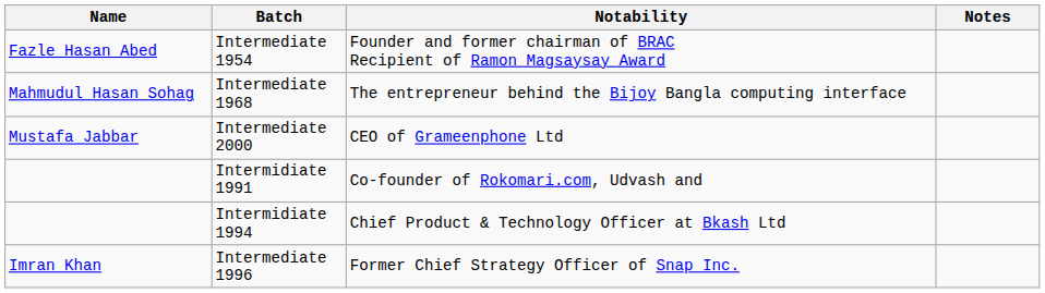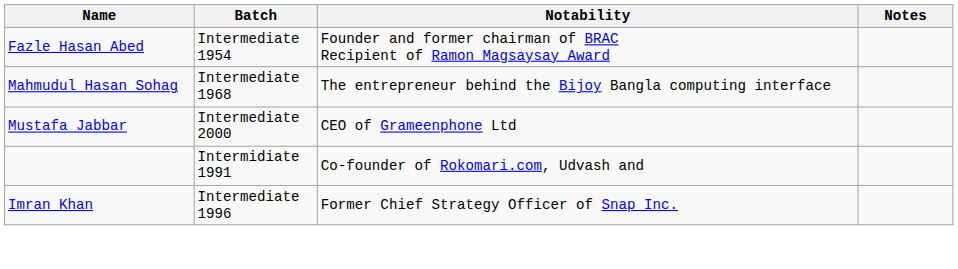- row: Intermidiate 1994 | Chief Product & Technology Officer at Bkash Ltd
